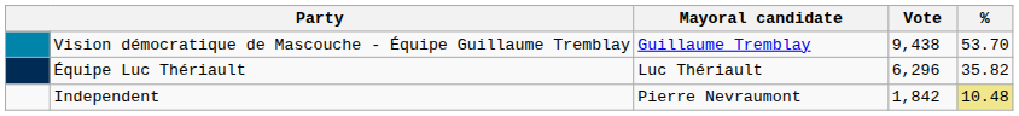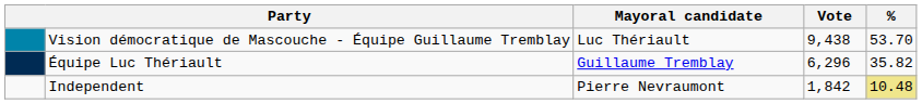Vision démocratique de Mascouche - Équipe Guillaume Tremblay | Mayoral candidate: Guillaume Tremblay -> Luc Thériault
Équipe Luc Thériault | Mayoral candidate: Luc Thériault -> Guillaume Tremblay
